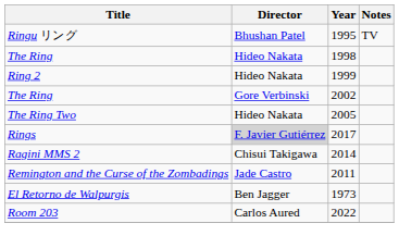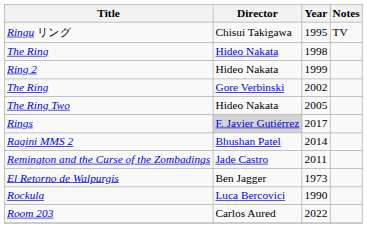Ringu リング | Director: Bhushan Patel -> Chisui Takigawa
Ragini MMS 2 | Director: Chisui Takigawa -> Bhushan Patel
+ row: Rockula | Luca Bercovici | 1990
